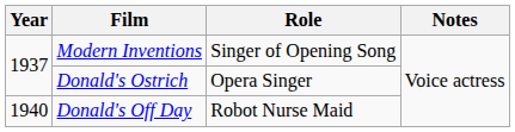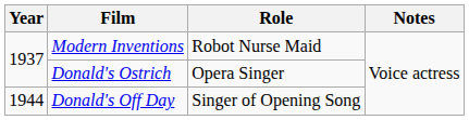Modern Inventions | Role: Singer of Opening Song -> Robot Nurse Maid
Donald's Off Day | Year: 1940 -> 1944
Donald's Off Day | Role: Robot Nurse Maid -> Singer of Opening Song
